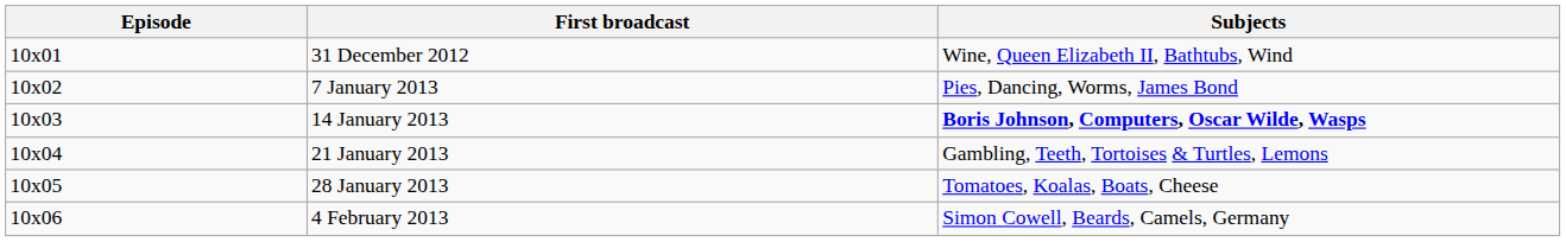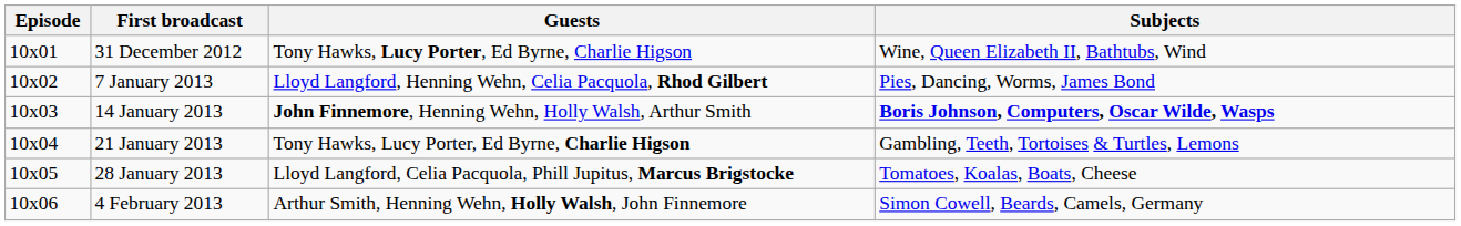+ column: Guests | Tony Hawks, Lucy Porter, Ed Byrne, Charlie Higson | Lloyd Langford, Henning Wehn, Celia Pacquola, Rhod Gilbert | John Finnemore, Henning Wehn, Holly Walsh, Arthur Smith | Tony Hawks, Lucy Porter, Ed Byrne, Charlie Higson | Lloyd Langford, Celia Pacquola, Phill Jupitus, Marcus Brigstocke | Arthur Smith, Henning Wehn, Holly Walsh, John Finnemore
